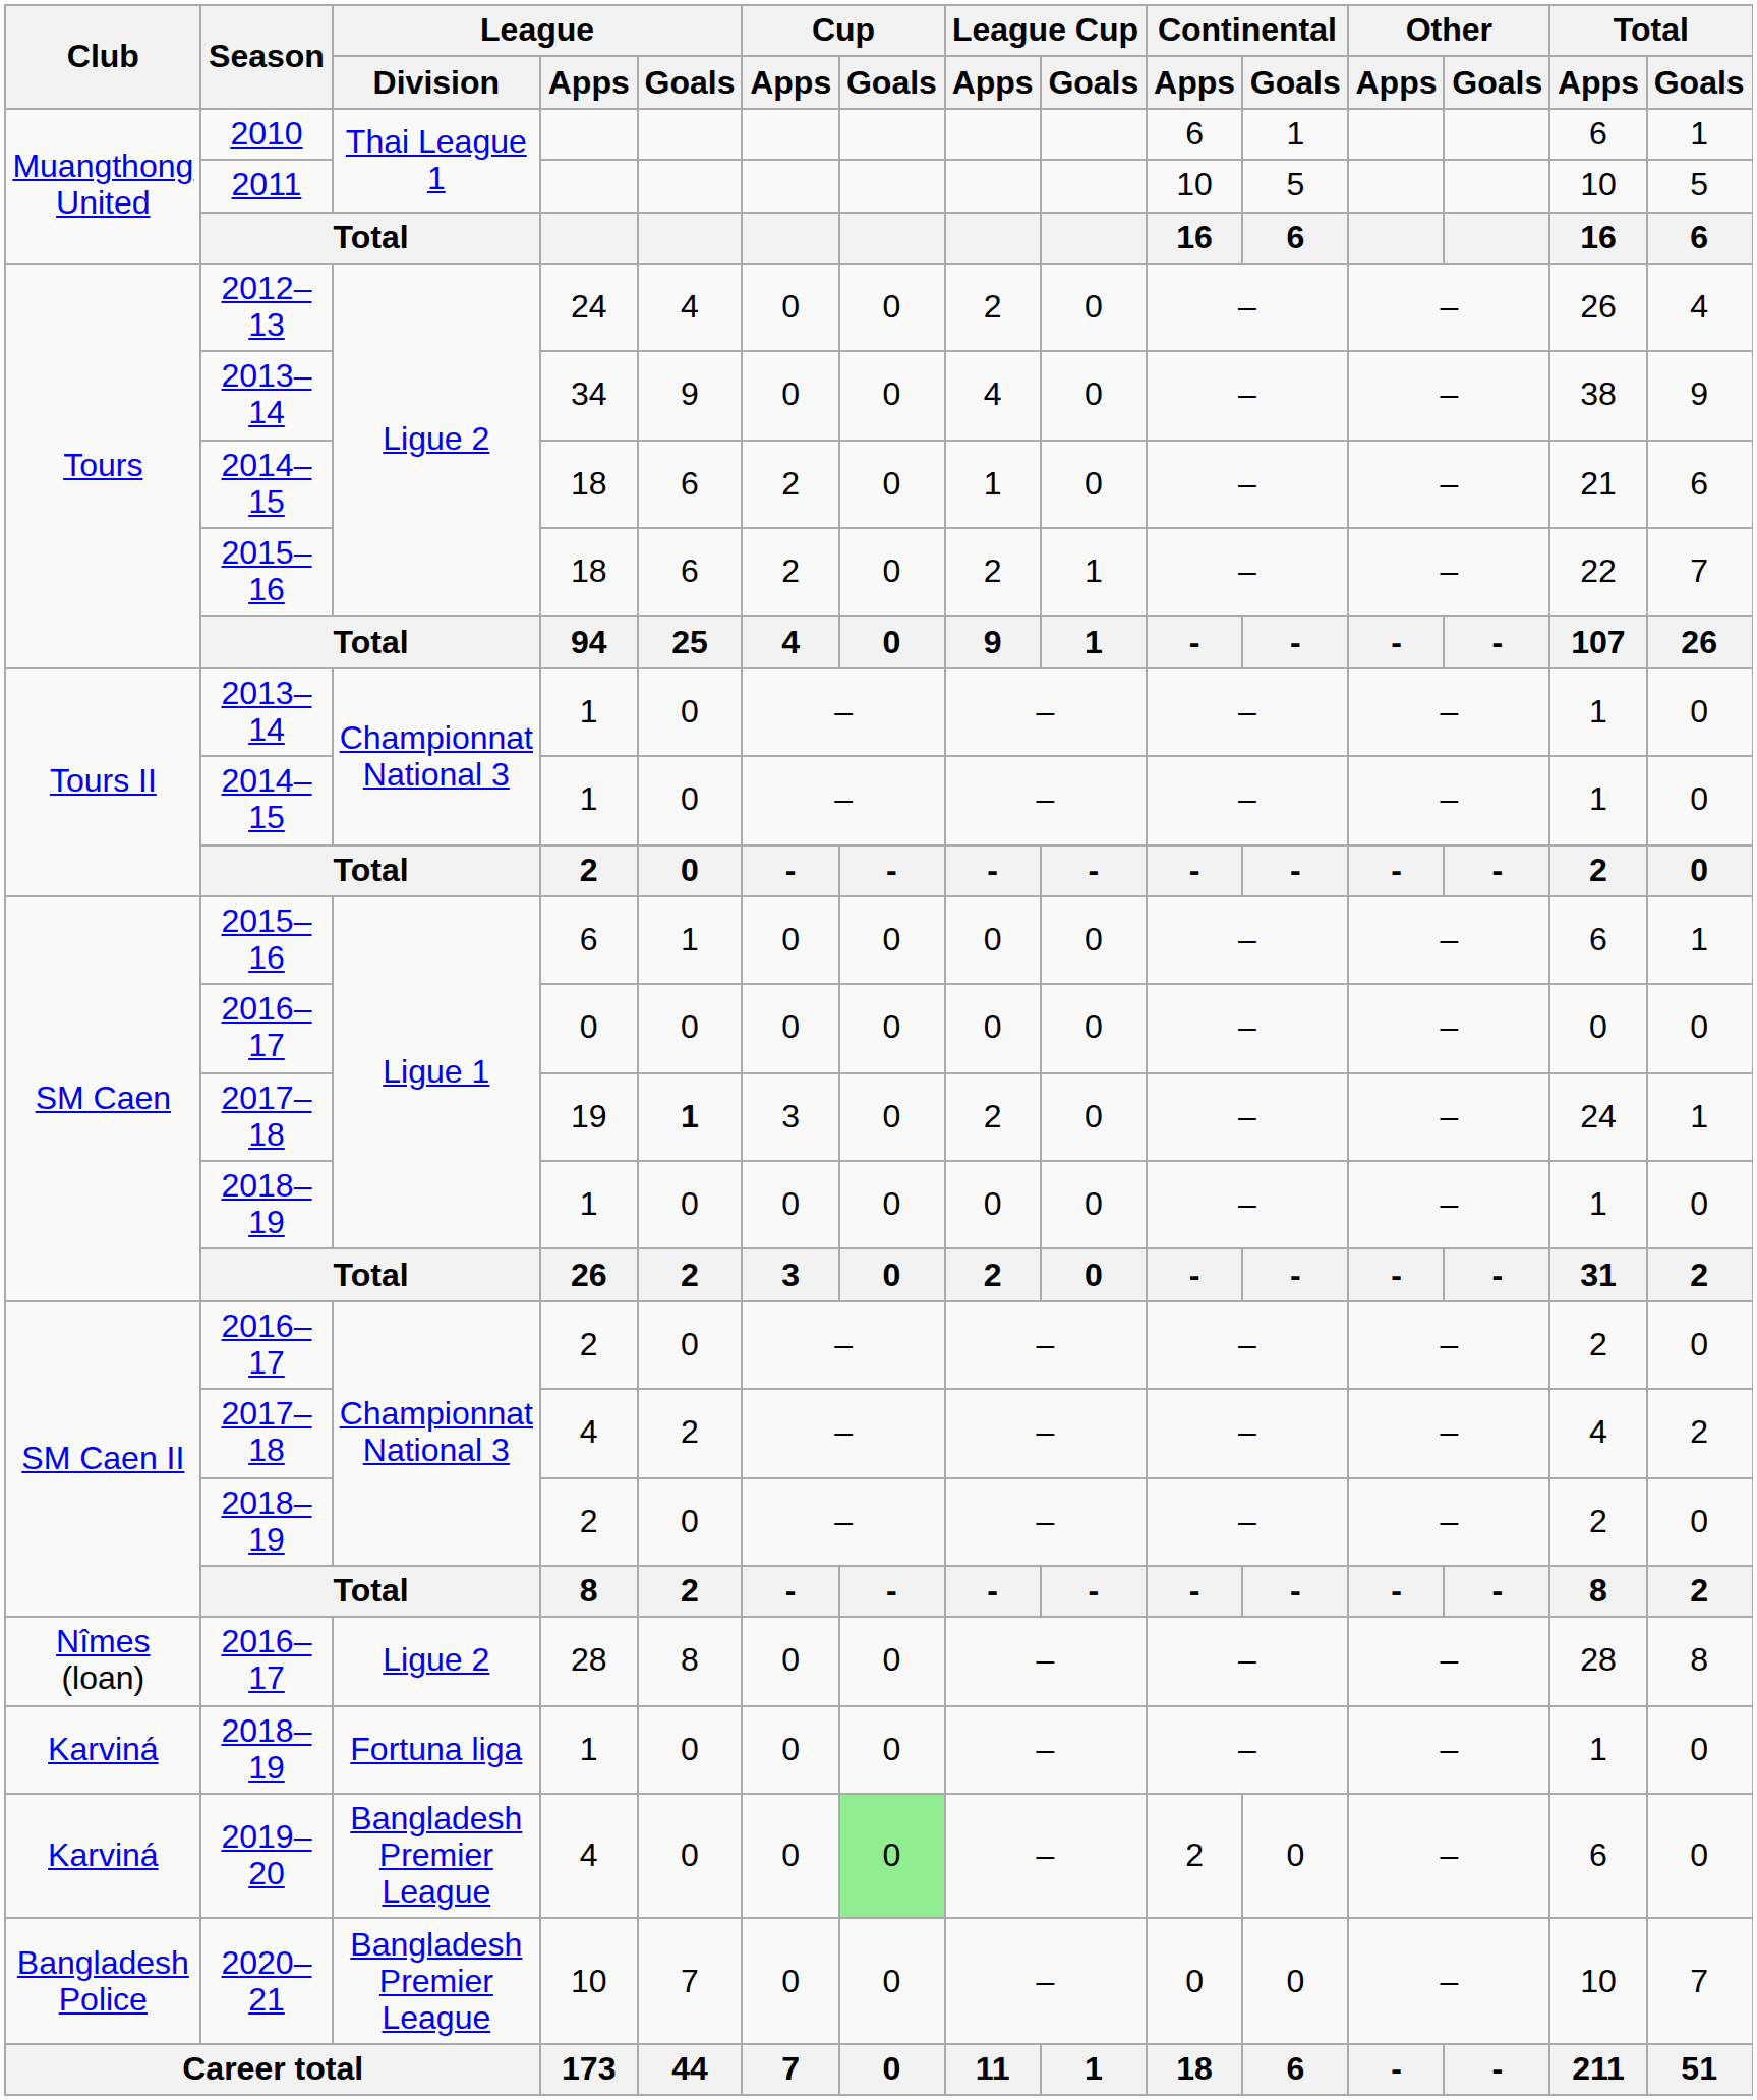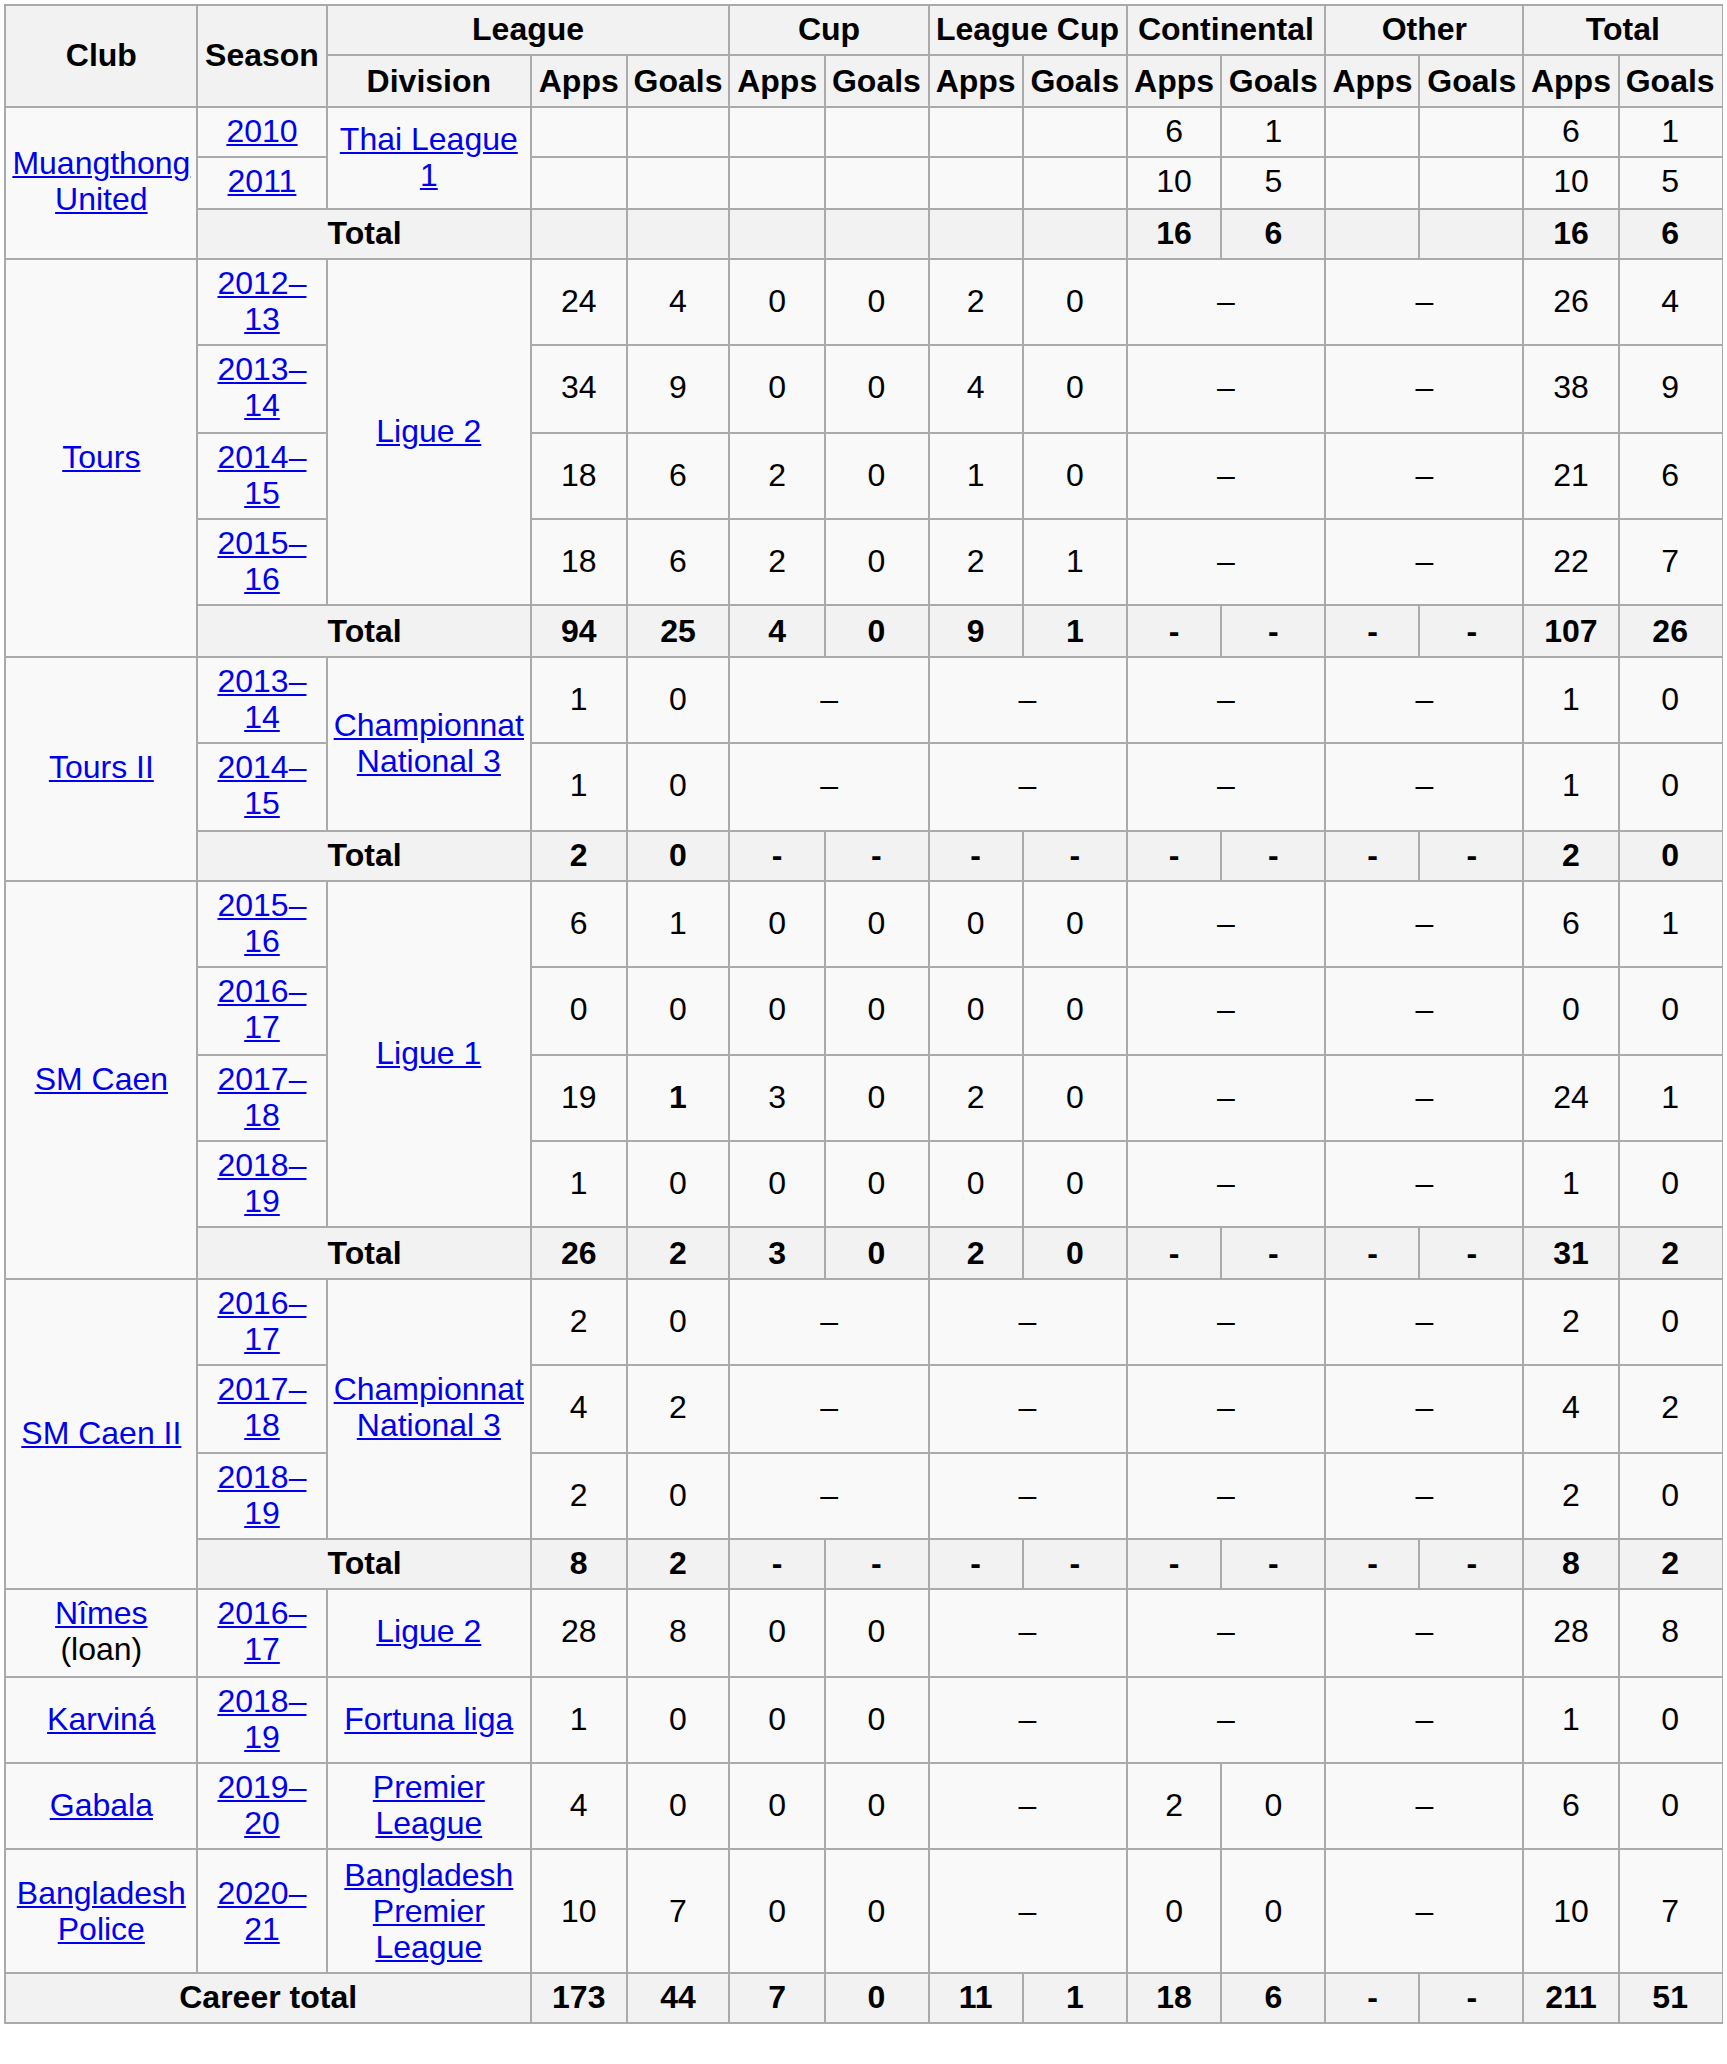2019–20 / 4 | Club: Karviná -> Gabala
2019–20 / 4 | League / Division: Bangladesh Premier League -> Premier League
2019–20 / 4 | Cup / Goals: lightgreen background -> no background
